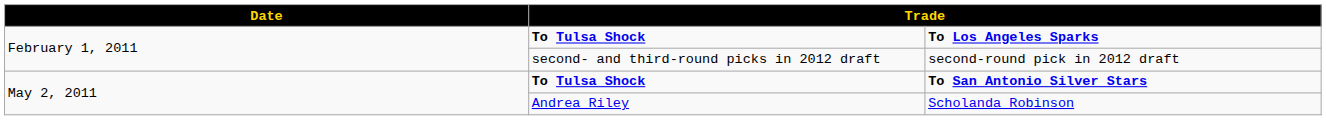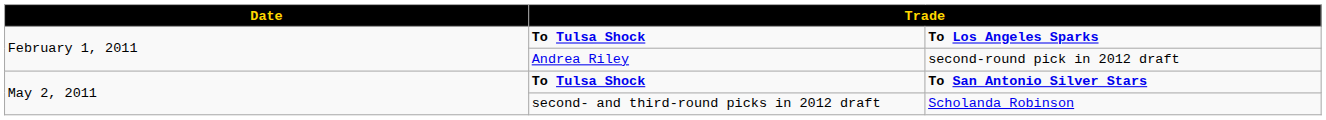second-round pick in 2012 draft | column 2: second- and third-round picks in 2012 draft -> Andrea Riley
Scholanda Robinson | column 2: Andrea Riley -> second- and third-round picks in 2012 draft
